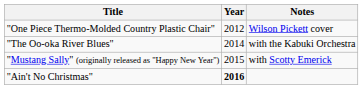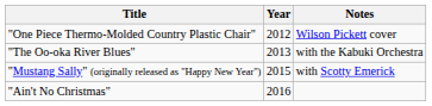"The Oo-oka River Blues" | Year: 2014 -> 2013
"Ain't No Christmas" | Year: bold -> normal
